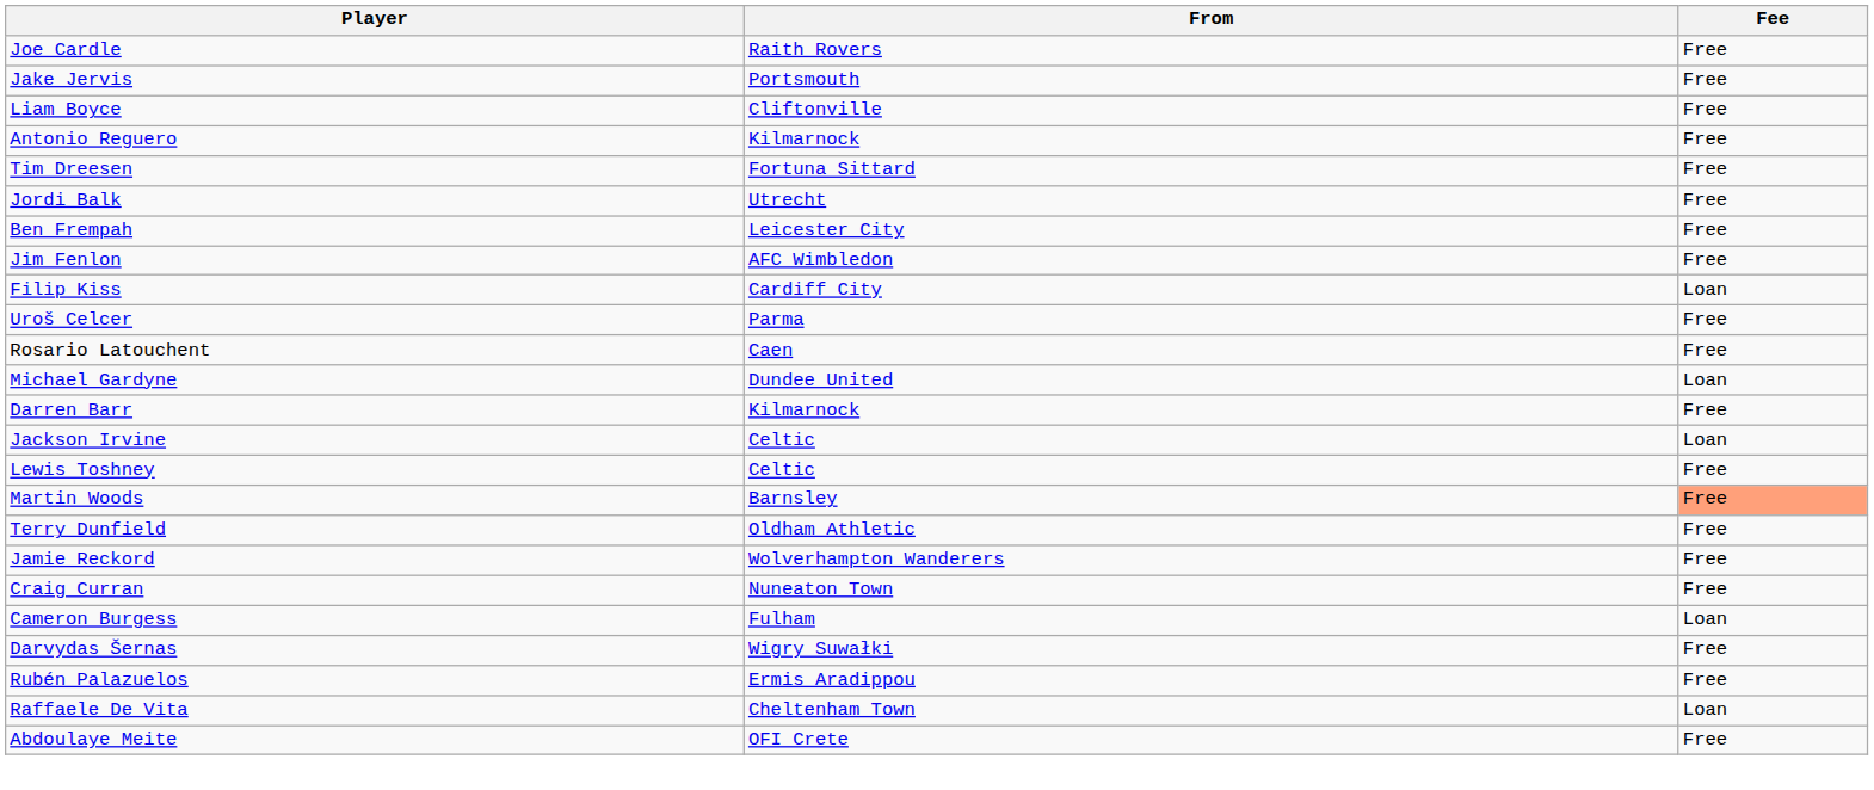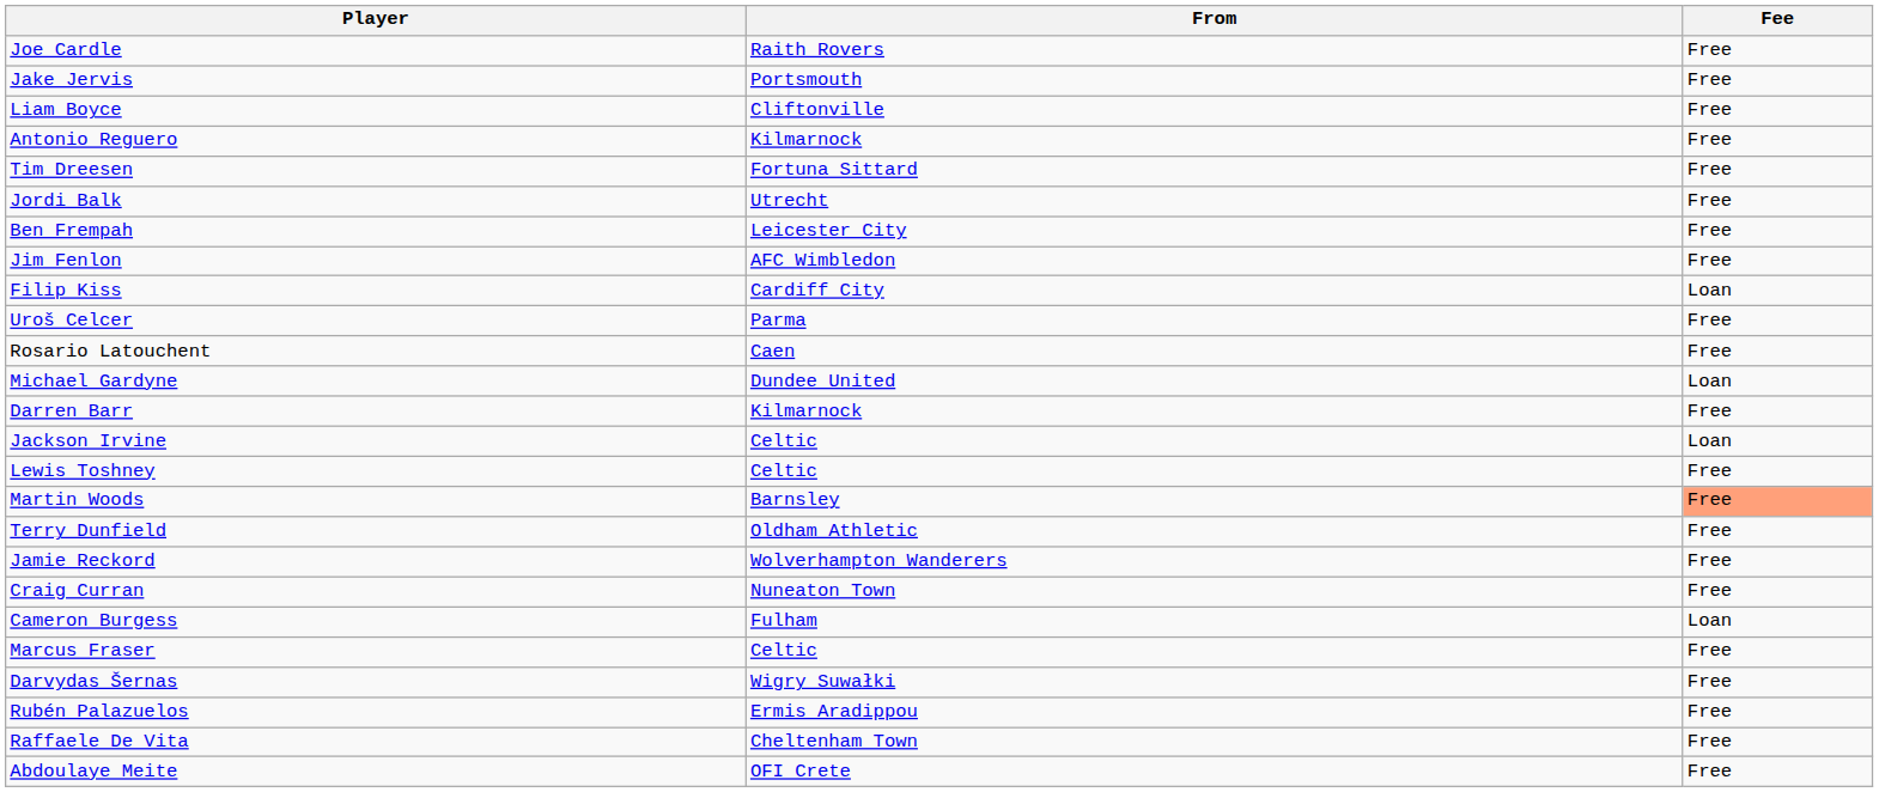+ row: Marcus Fraser | Celtic | Free
Raffaele De Vita | Fee: Loan -> Free
